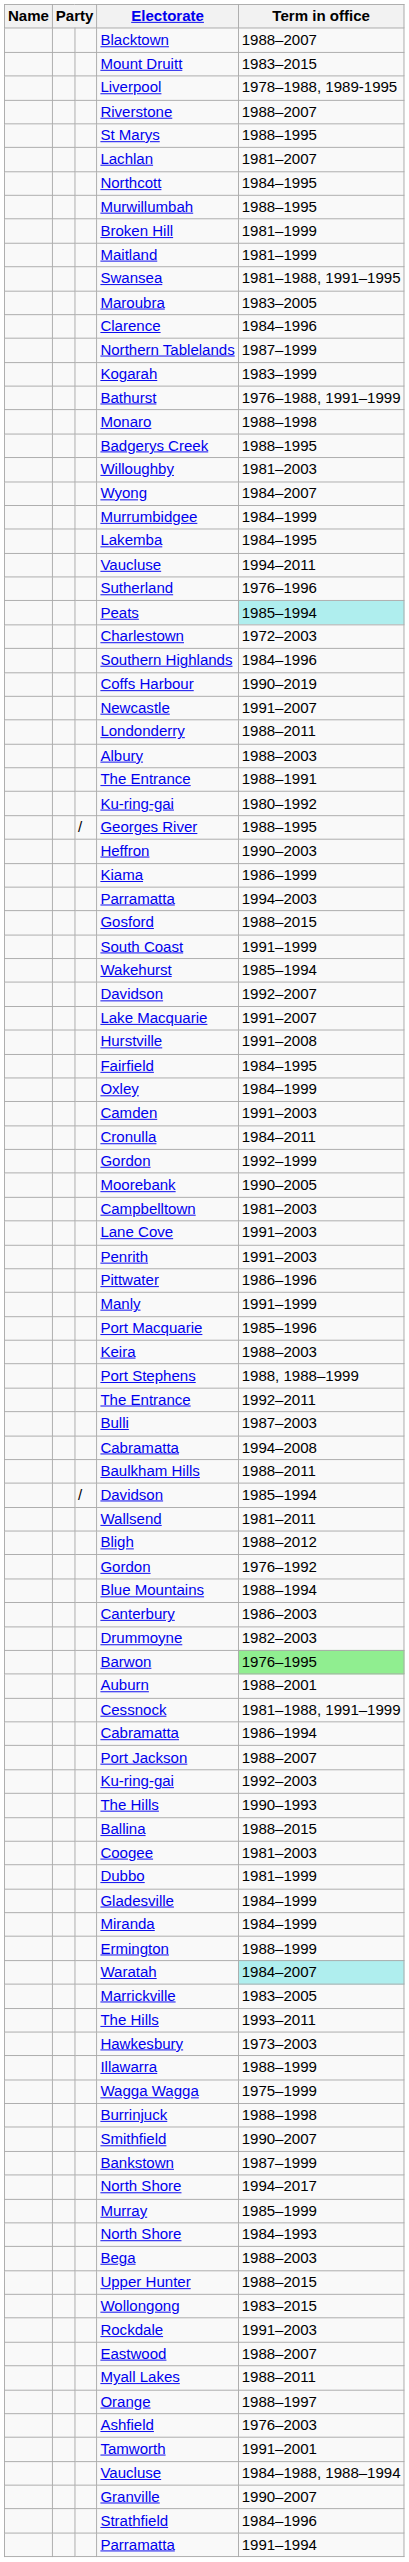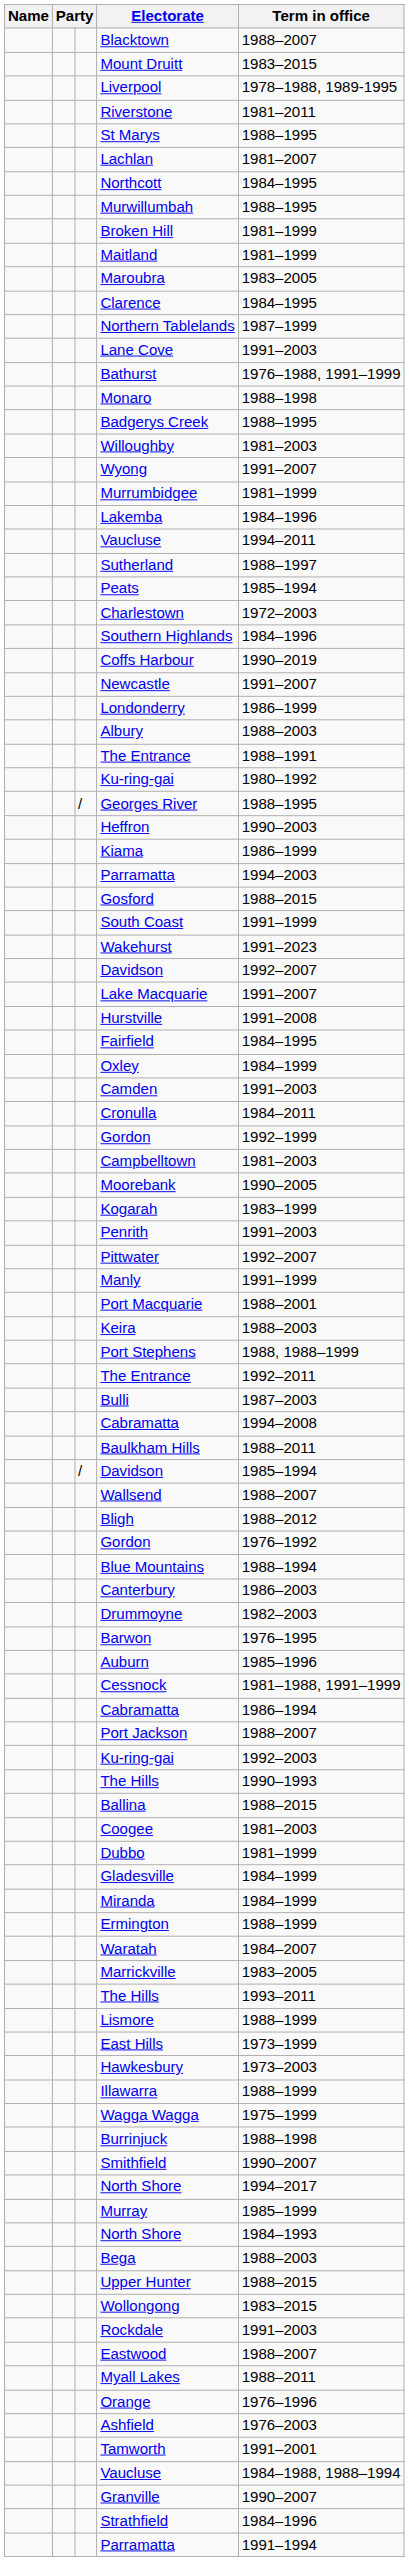Riverstone | Term in office: 1988–2007 -> 1981–2011
- row: Swansea | 1981–1988, 1991–1995
Clarence | Term in office: 1984–1996 -> 1984–1995
rows swapped: Lane Cove <-> Kogarah
Wyong | Term in office: 1984–2007 -> 1991–2007
Murrumbidgee | Term in office: 1984–1999 -> 1981–1999
Lakemba | Term in office: 1984–1995 -> 1984–1996
Sutherland | Term in office: 1976–1996 -> 1988–1997
Peats | Term in office: paleturquoise background -> no background
Londonderry | Term in office: 1988–2011 -> 1986–1999
Wakehurst | Term in office: 1985–1994 -> 1991–2023
rows swapped: Campbelltown <-> Moorebank
Pittwater | Term in office: 1986–1996 -> 1992–2007
Port Macquarie | Term in office: 1985–1996 -> 1988–2001
Wallsend | Term in office: 1981–2011 -> 1988–2007
Barwon | Term in office: lightgreen background -> no background
Auburn | Term in office: 1988–2001 -> 1985–1996
Waratah | Term in office: paleturquoise background -> no background
+ row: Lismore | 1988–1999
+ row: East Hills | 1973–1999
- row: Bankstown | 1987–1999
Orange | Term in office: 1988–1997 -> 1976–1996
